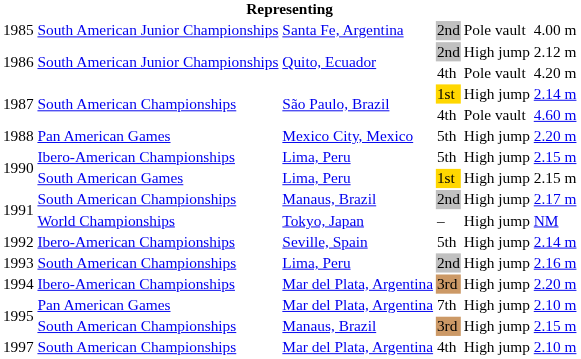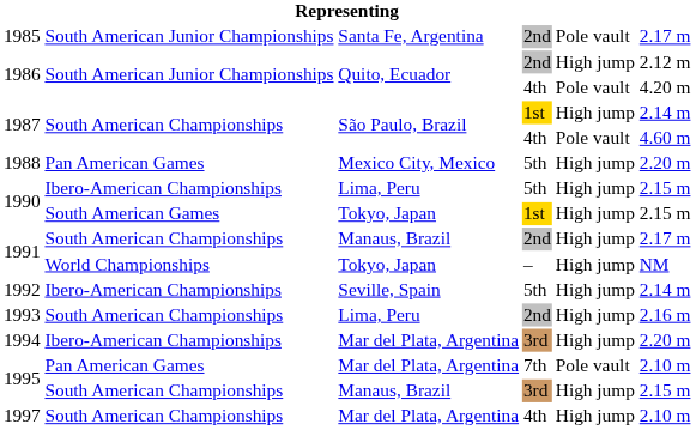1985 | column 6: 4.00 m -> 2.17 m
1990 / 1st | column 3: Lima, Peru -> Tokyo, Japan
1995 / 7th | column 5: High jump -> Pole vault
